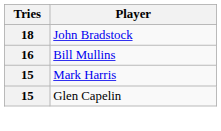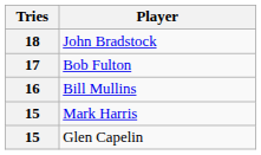+ row: 17 | Bob Fulton
